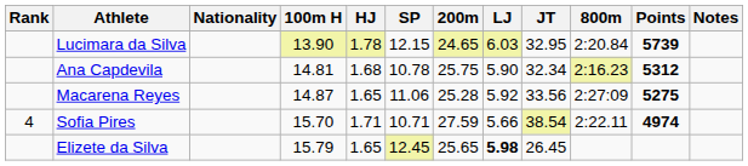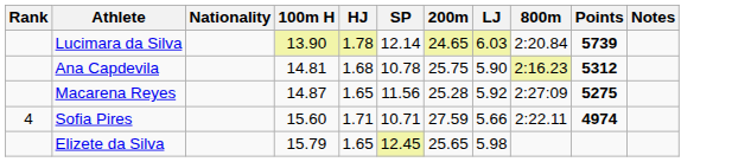- column: JT | 32.95 | 32.34 | 33.56 | 38.54 | 26.45
Lucimara da Silva | SP: 12.15 -> 12.14
Macarena Reyes | SP: 11.06 -> 11.56
Sofia Pires | 100m H: 15.70 -> 15.60
Elizete da Silva | LJ: bold -> normal
